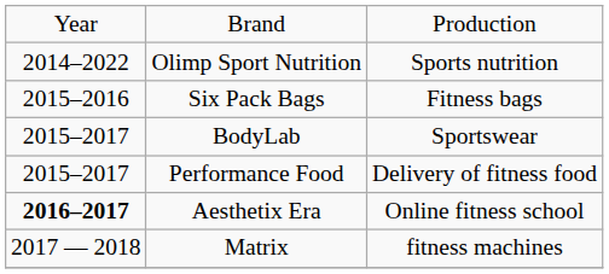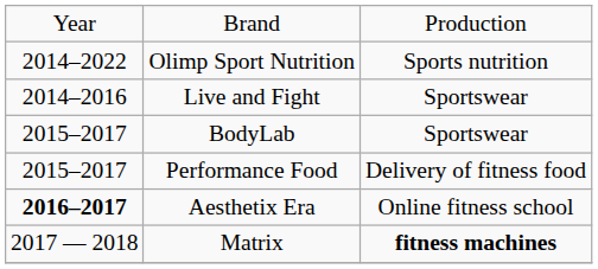+ row: 2014–2016 | Live and Fight | Sportswear
- row: 2015–2016 | Six Pack Bags | Fitness bags
Matrix | column 3: normal -> bold
